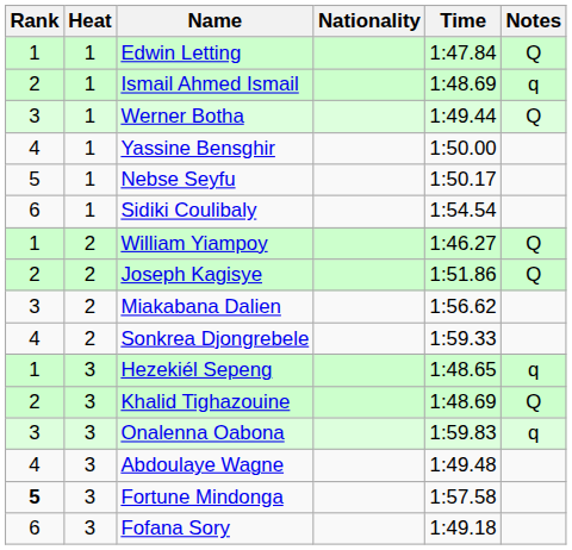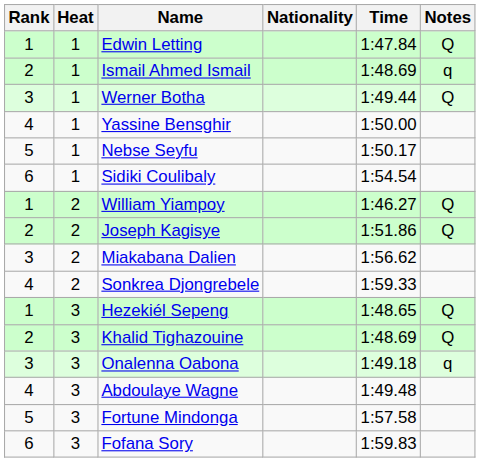Hezekiél Sepeng | Notes: q -> Q
Onalenna Oabona | Time: 1:59.83 -> 1:49.18
Fortune Mindonga | Rank: bold -> normal
Fofana Sory | Time: 1:49.18 -> 1:59.83
